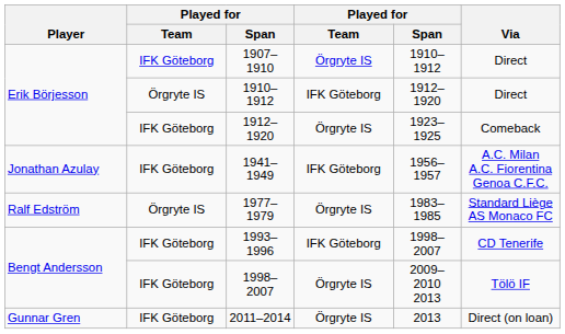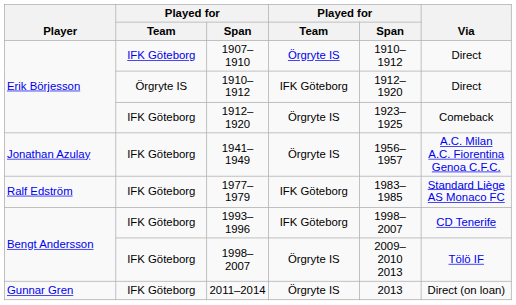1941–1949 | column 4: IFK Göteborg -> Örgryte IS
1977–1979 | column 2: Örgryte IS -> IFK Göteborg
1977–1979 | column 4: Örgryte IS -> IFK Göteborg
